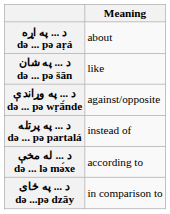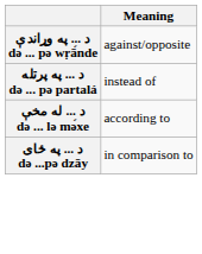- row: د ... په اړه də ... pə aṛá | about
- row: د ... په شان də ... pə šān | like
